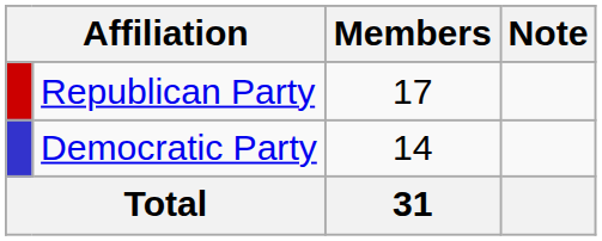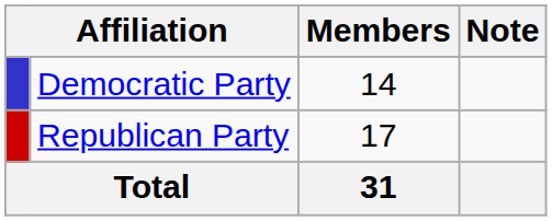rows swapped: Republican Party <-> Democratic Party
